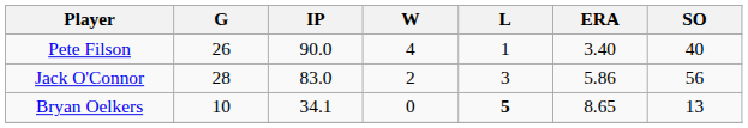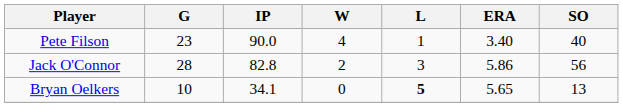Pete Filson | G: 26 -> 23
Jack O'Connor | IP: 83.0 -> 82.8
Bryan Oelkers | ERA: 8.65 -> 5.65
